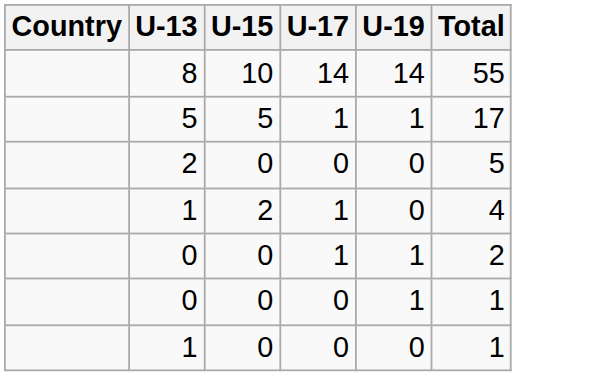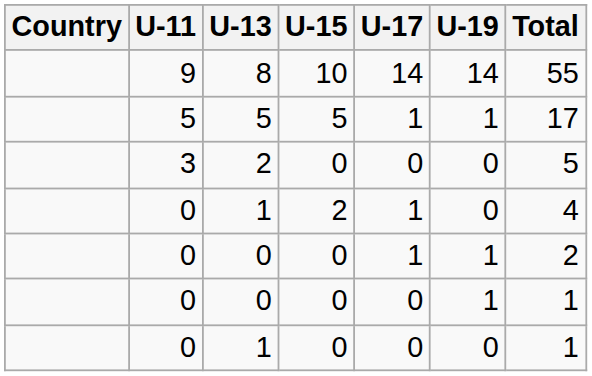+ column: U-11 | 9 | 5 | 3 | 0 | 0 | 0 | 0
